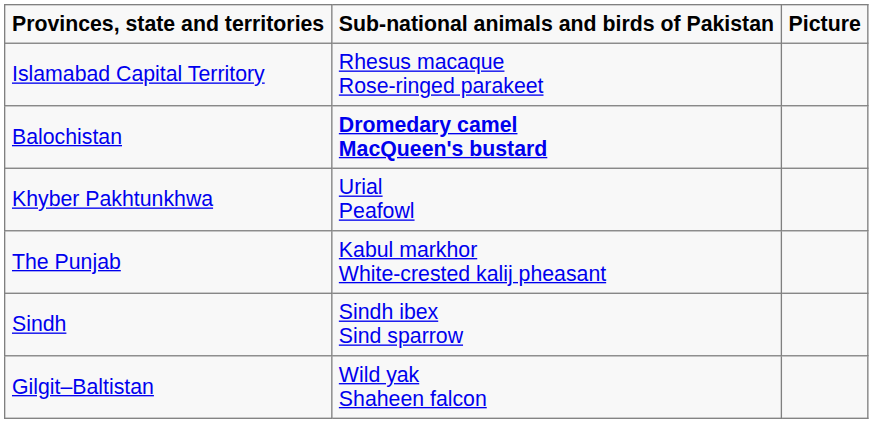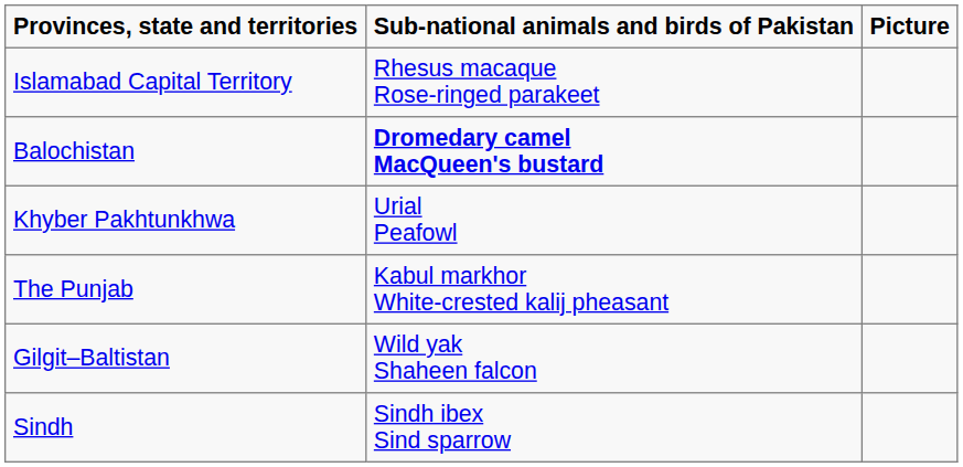rows swapped: Sindh <-> Gilgit–Baltistan
